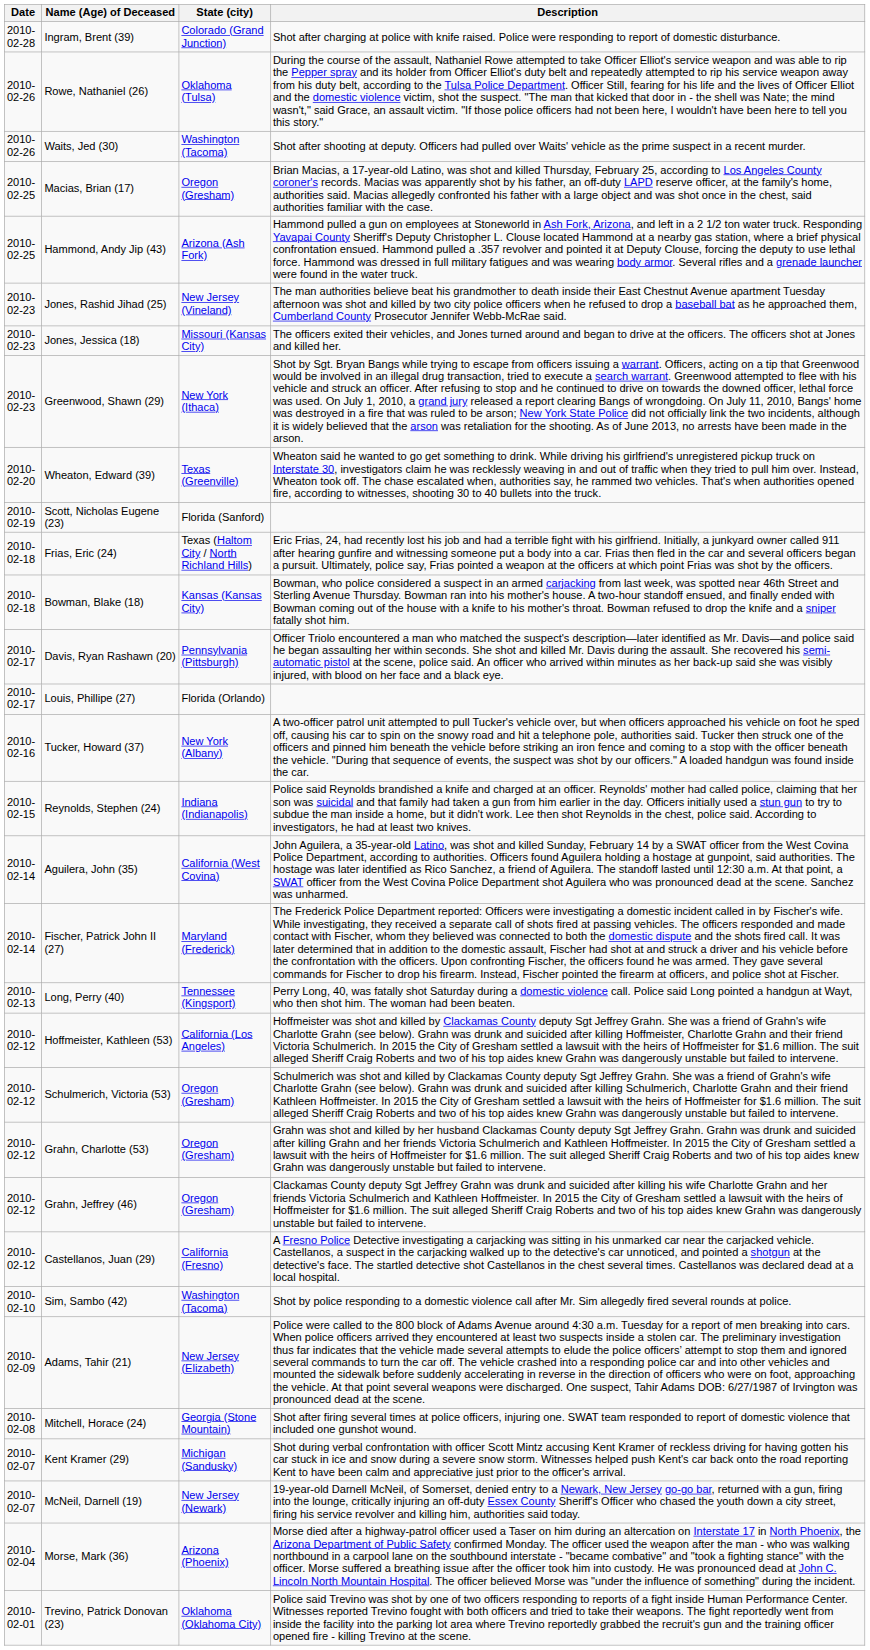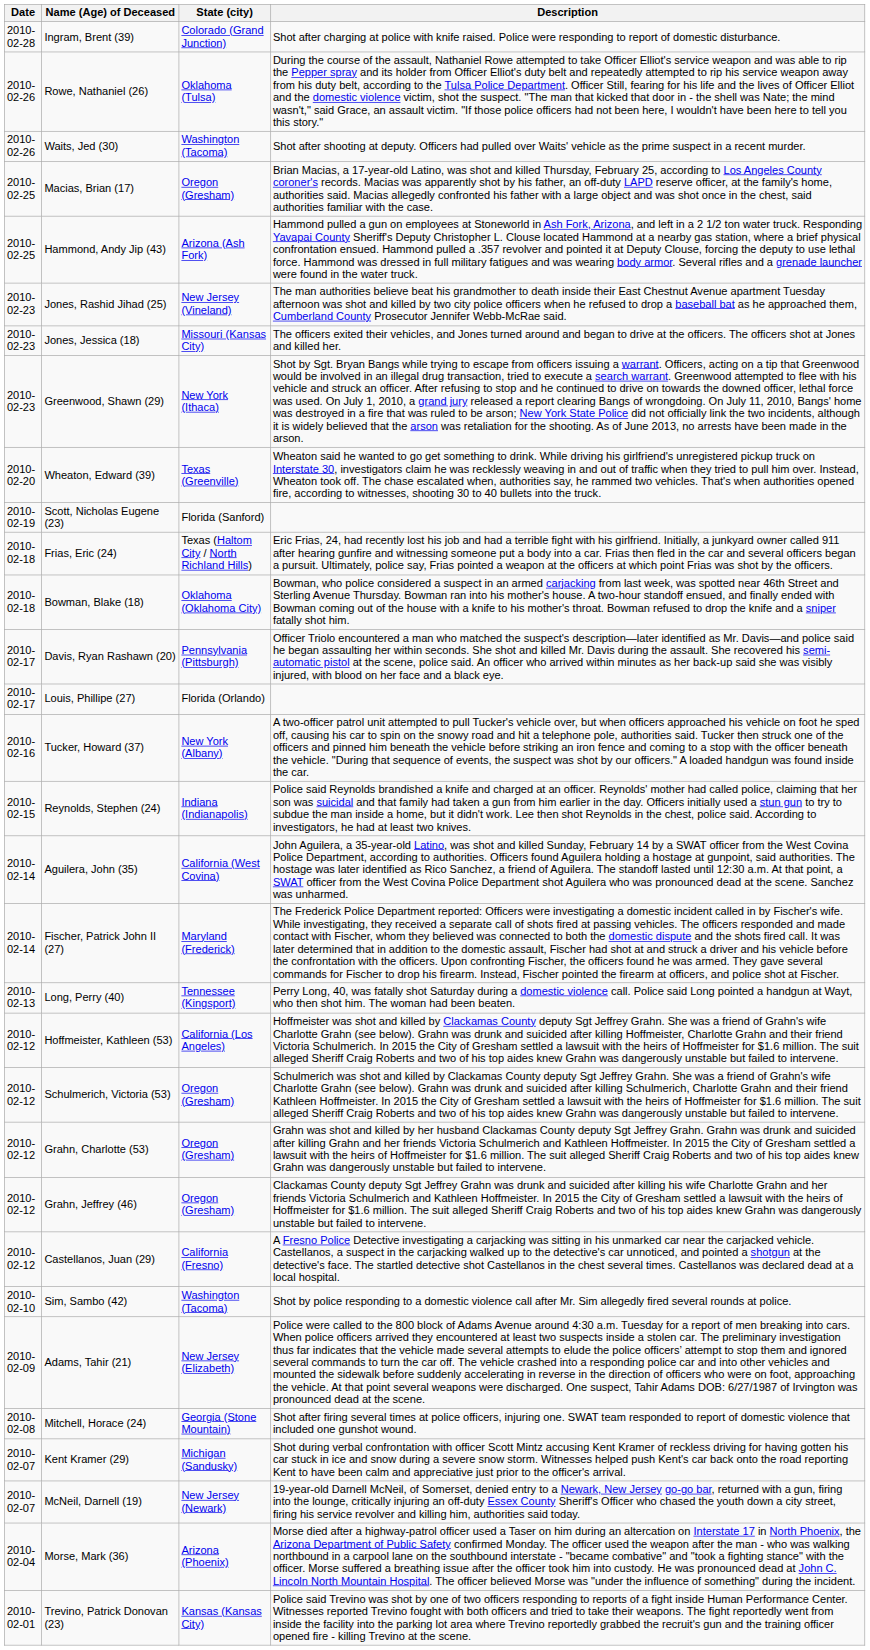Bowman, Blake (18) | State (city): Kansas (Kansas City) -> Oklahoma (Oklahoma City)
Trevino, Patrick Donovan (23) | State (city): Oklahoma (Oklahoma City) -> Kansas (Kansas City)
